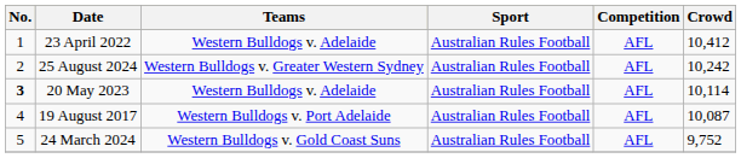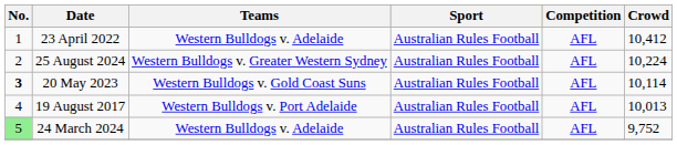25 August 2024 | Crowd: 10,242 -> 10,224
20 May 2023 | Teams: Western Bulldogs v. Adelaide -> Western Bulldogs v. Gold Coast Suns
19 August 2017 | Crowd: 10,087 -> 10,013
24 March 2024 | No.: no background -> lightgreen background
24 March 2024 | Teams: Western Bulldogs v. Gold Coast Suns -> Western Bulldogs v. Adelaide
